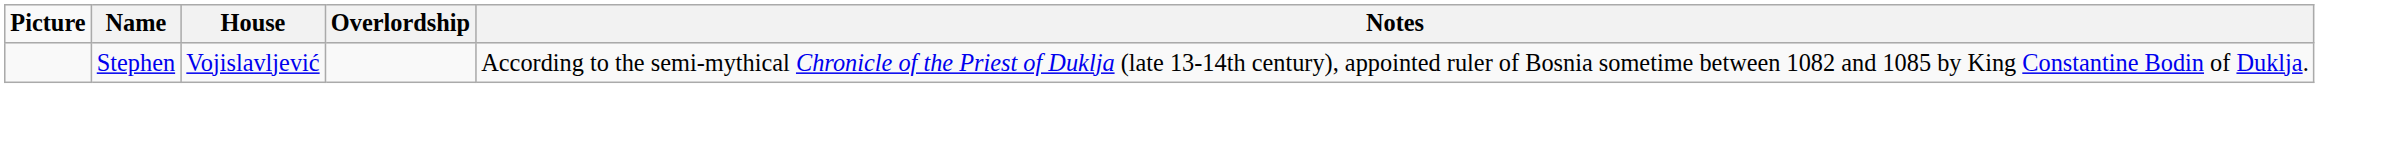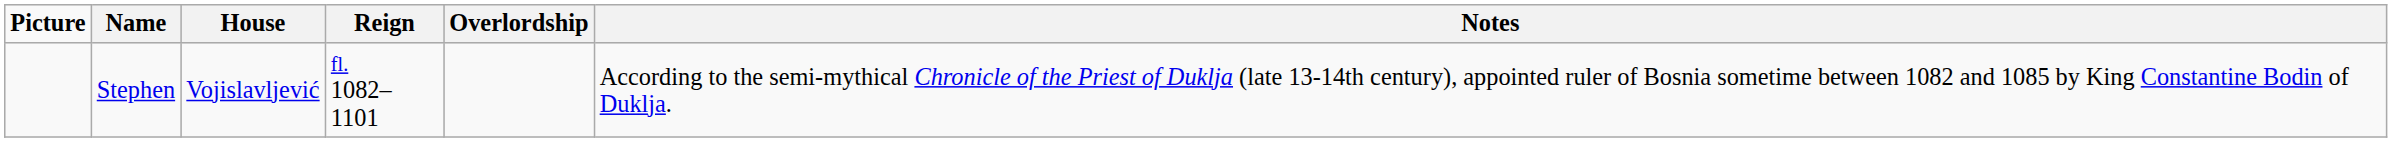+ column: Reign | fl. 1082–1101
